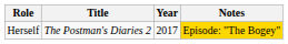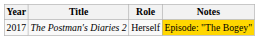columns swapped: Year <-> Role
